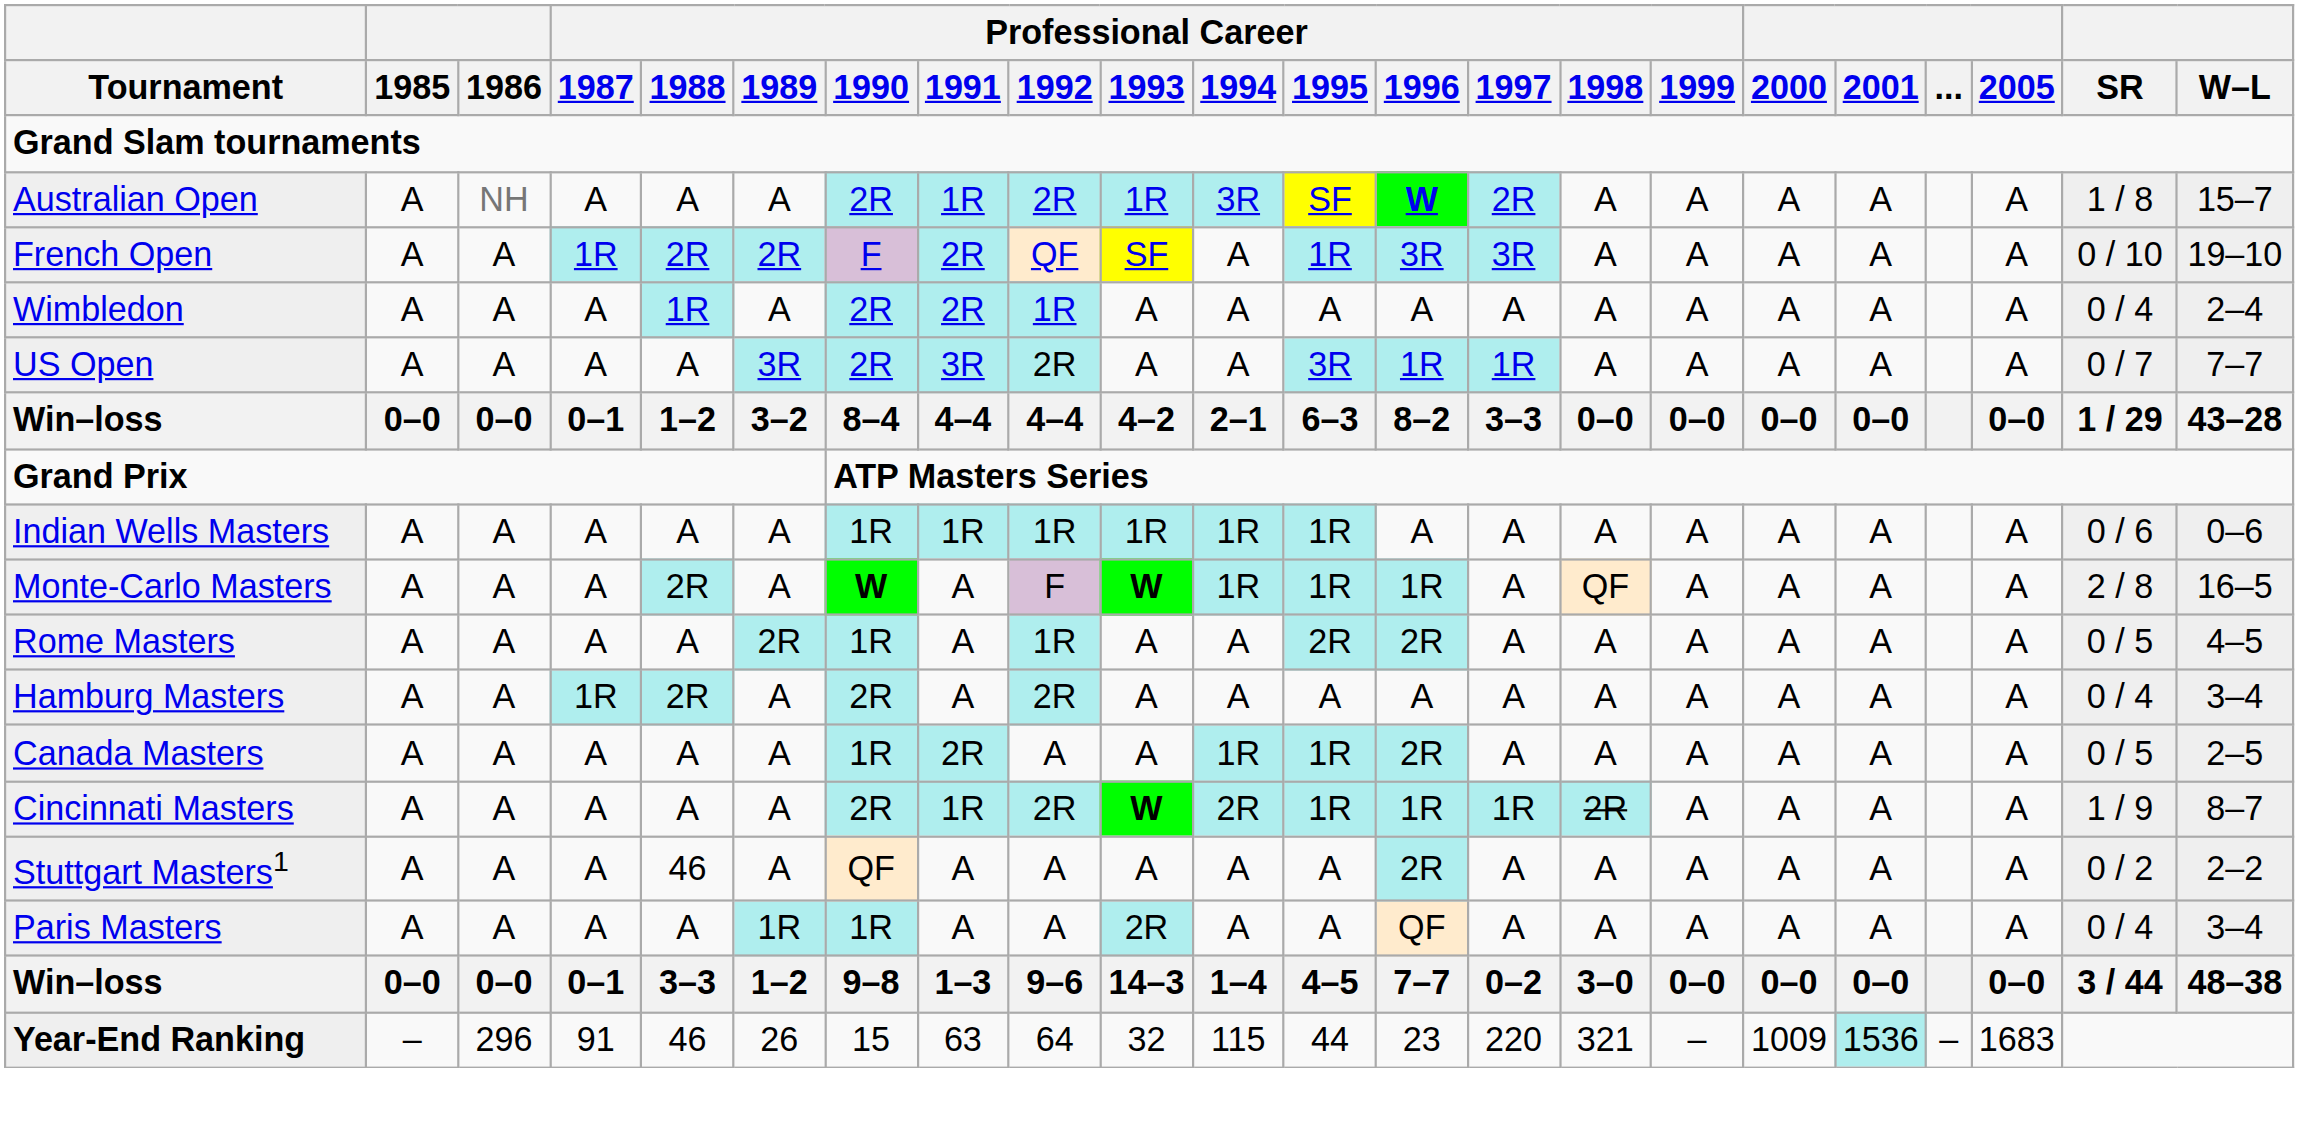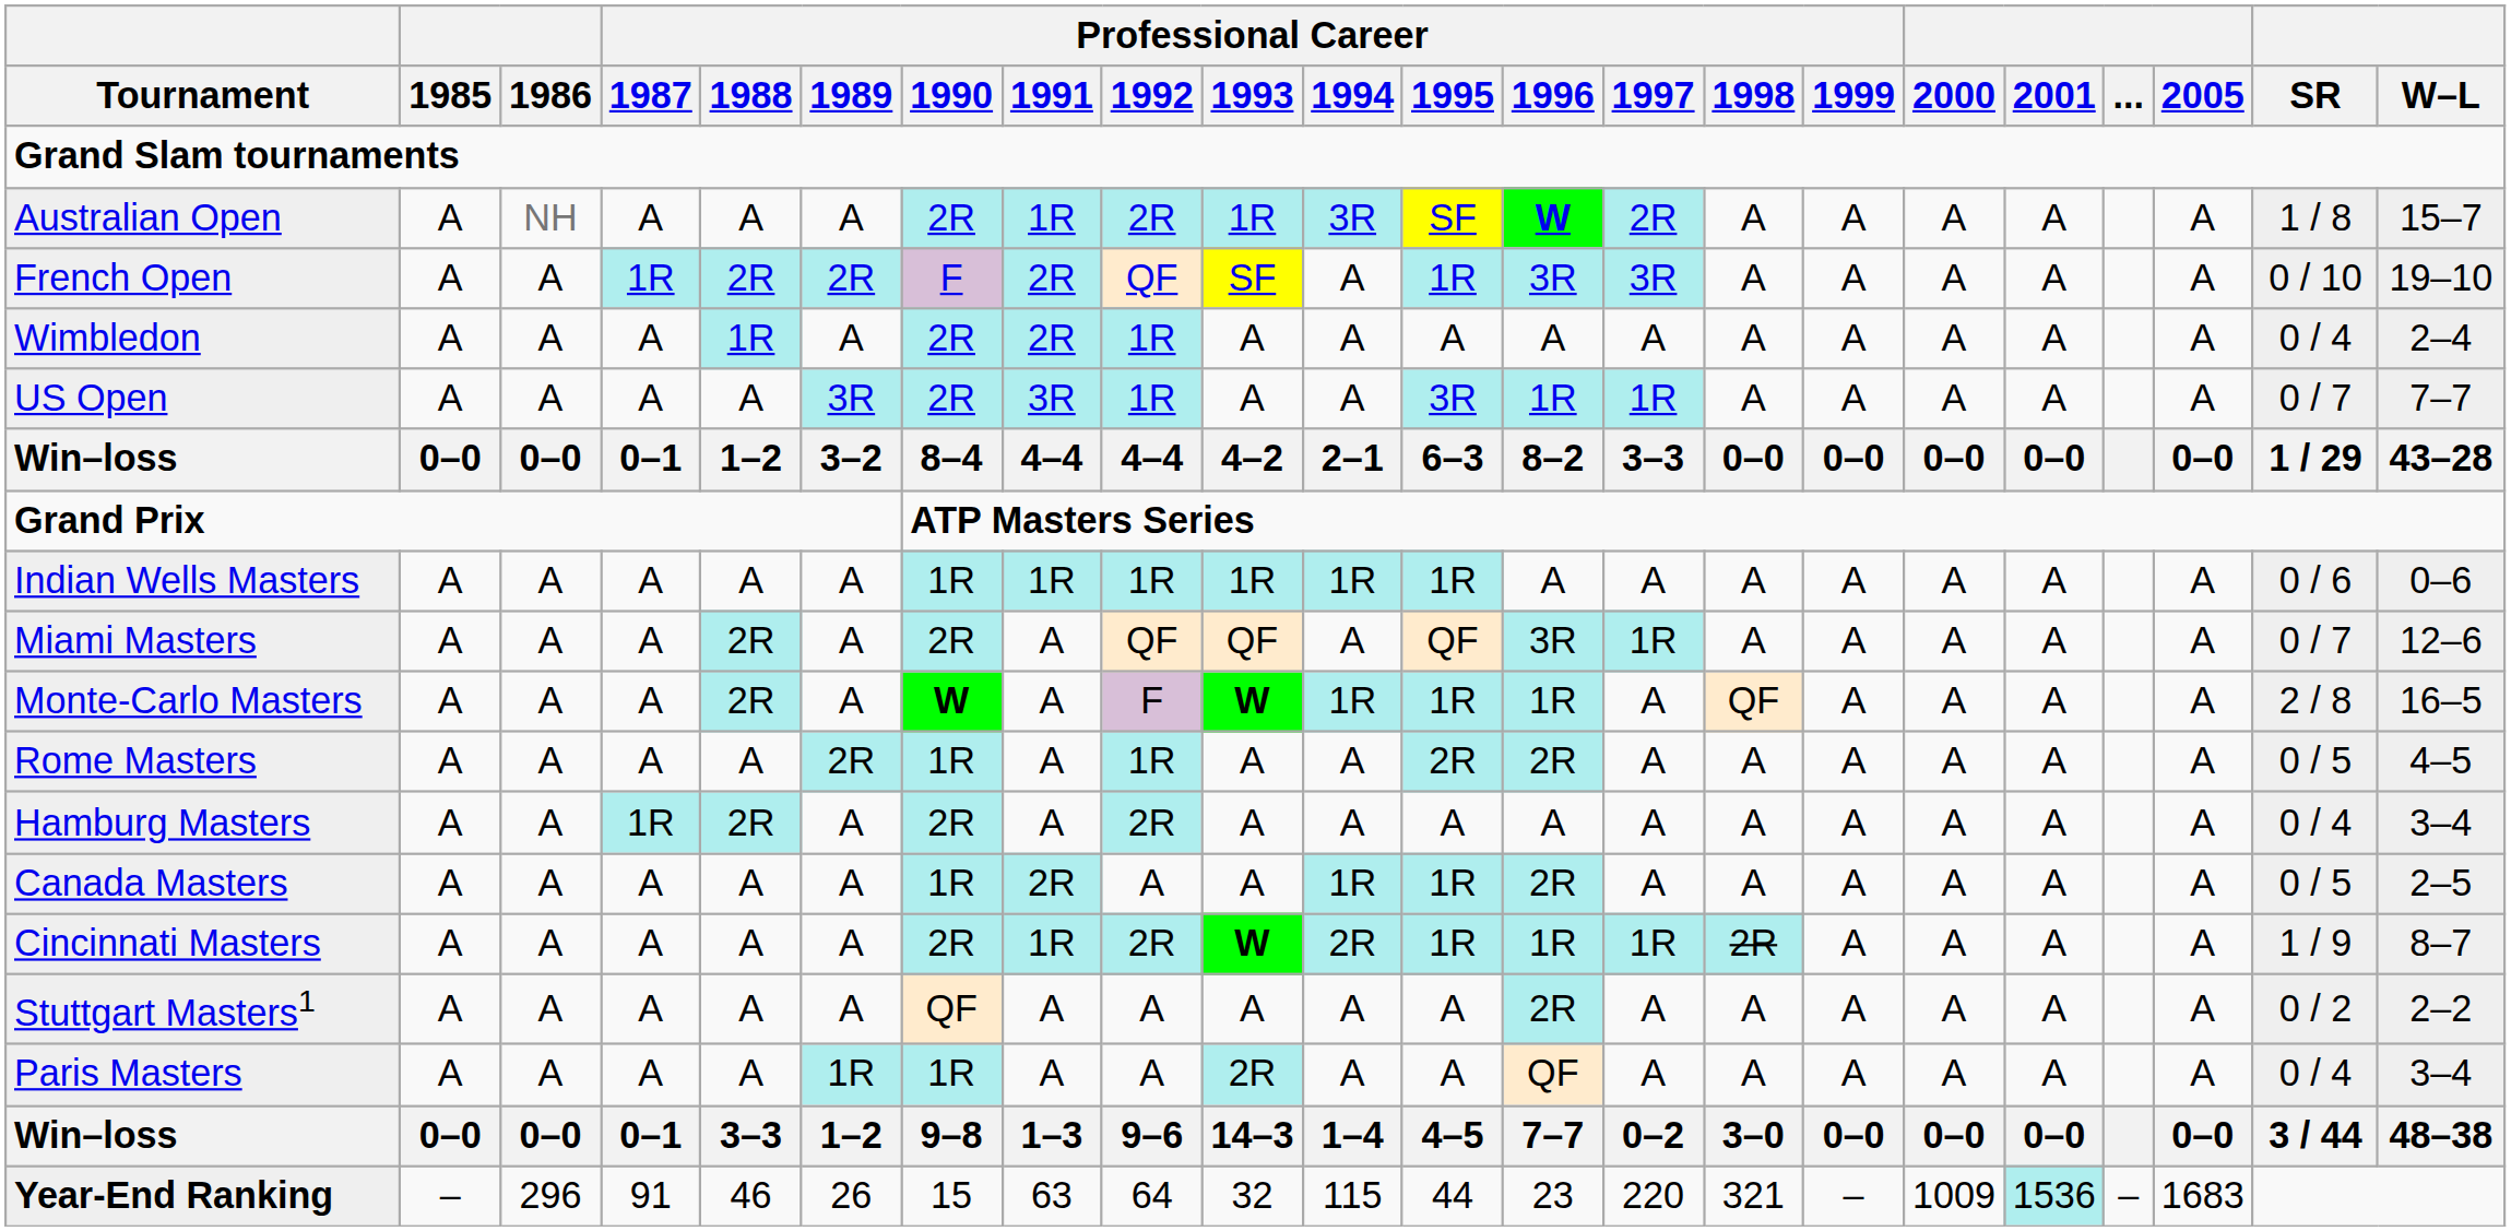US Open | Professional Career / 1992: 2R -> 1R
+ row: Miami Masters | A | A | A | 2R | A | 2R | A | QF | QF | A | QF | 3R | 1R | A | A | A | A | A | 0 / 7 | 12–6
Stuttgart Masters1 | Professional Career / 1988: 46 -> A
